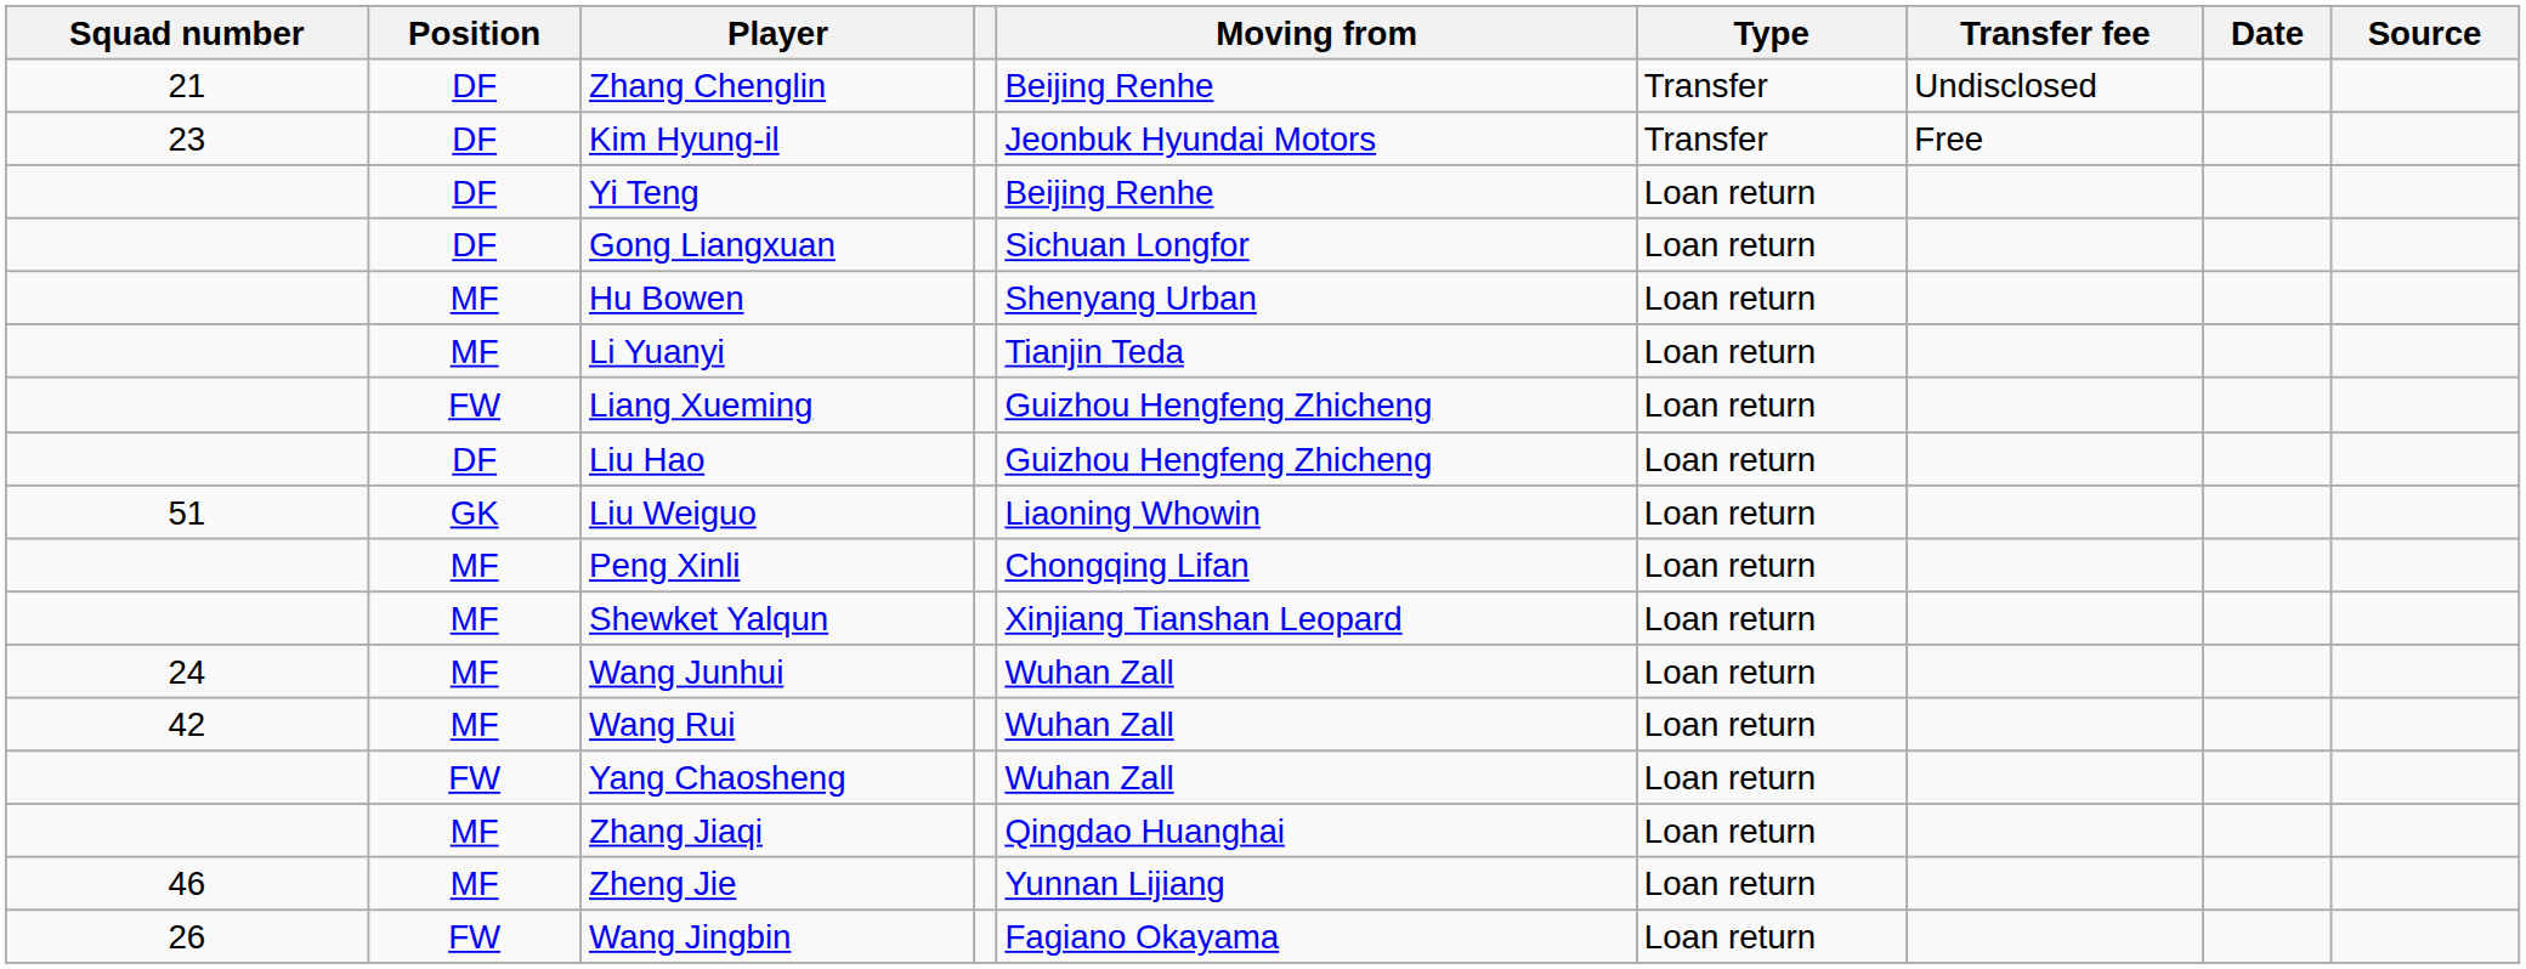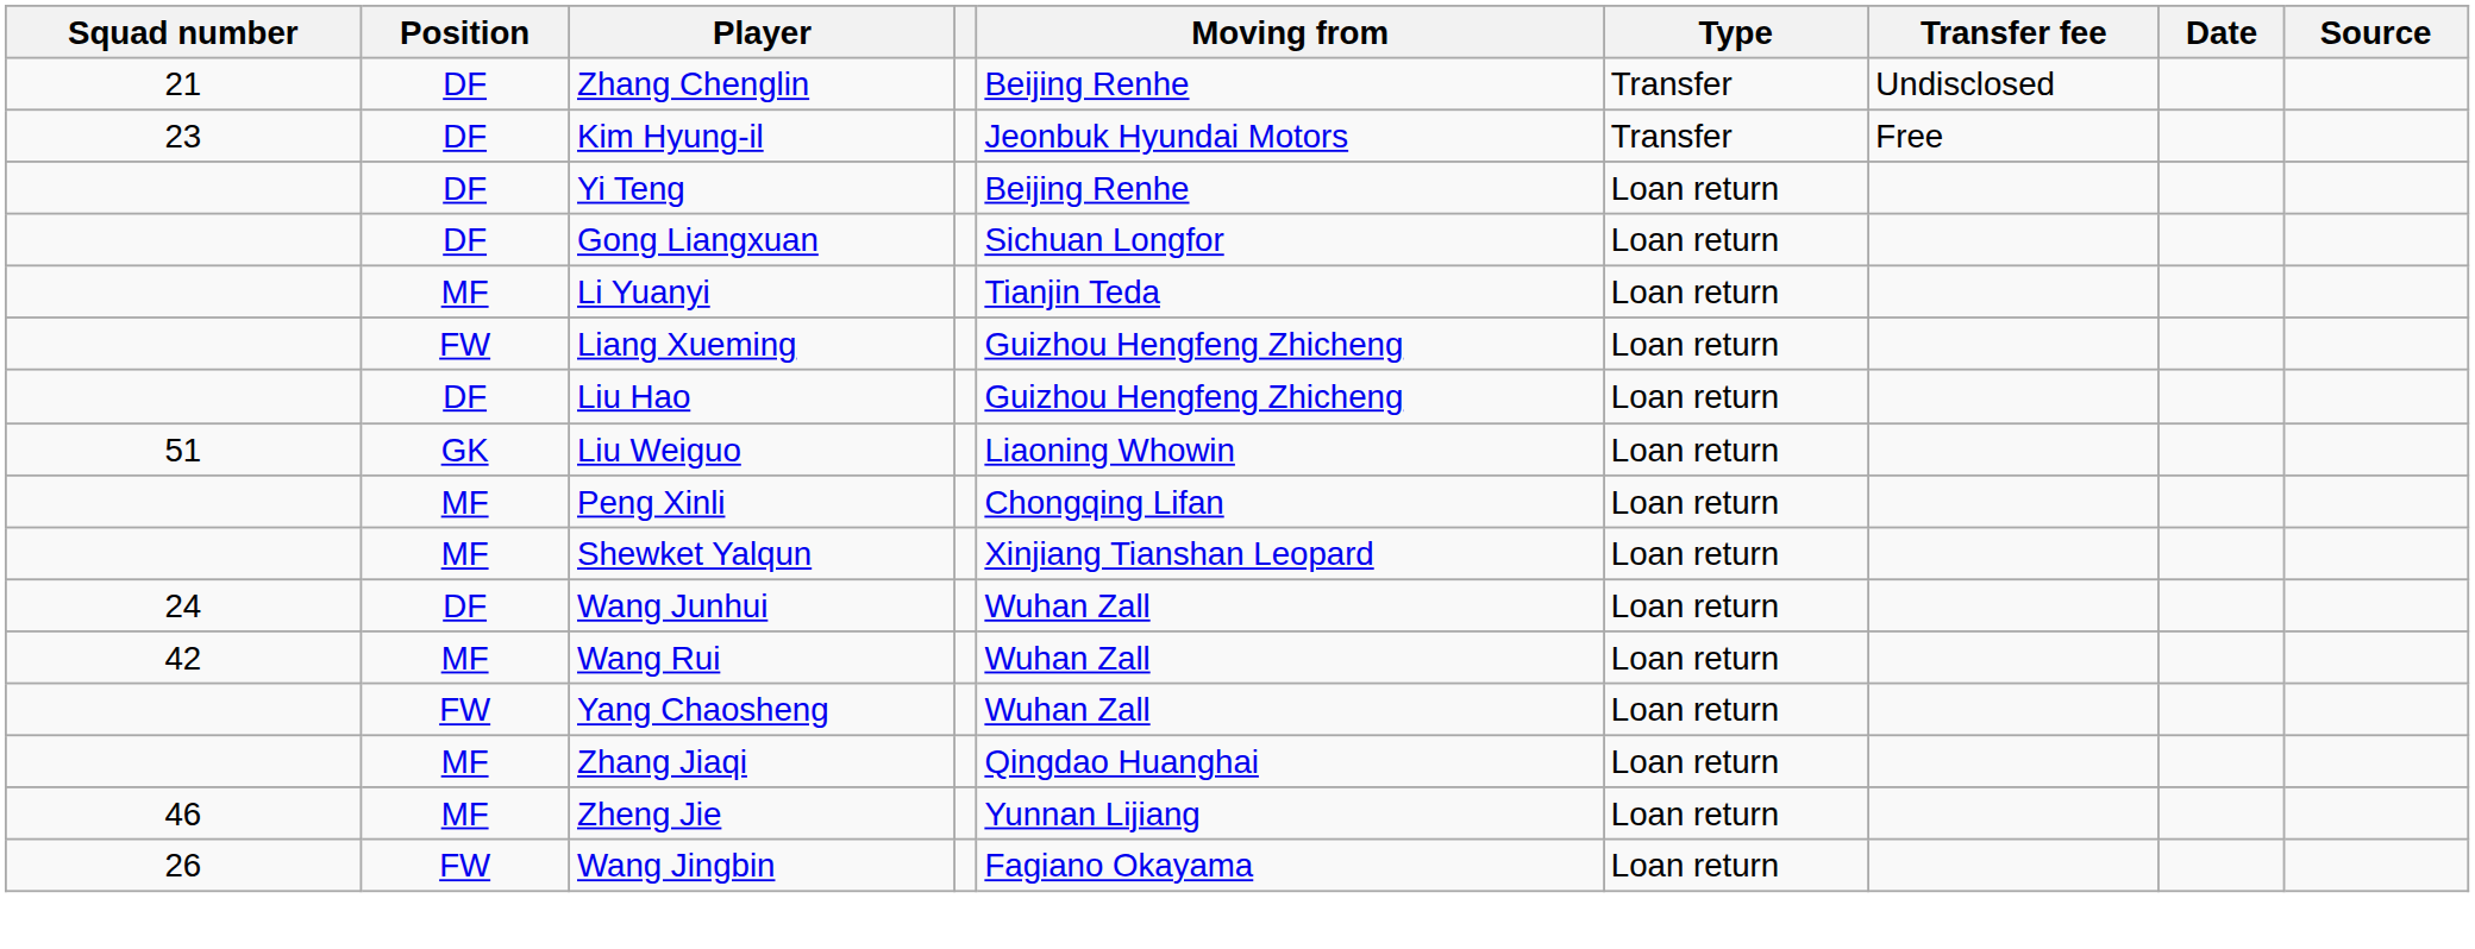- row: MF | Hu Bowen | Shenyang Urban | Loan return
Wang Junhui | Position: MF -> DF
